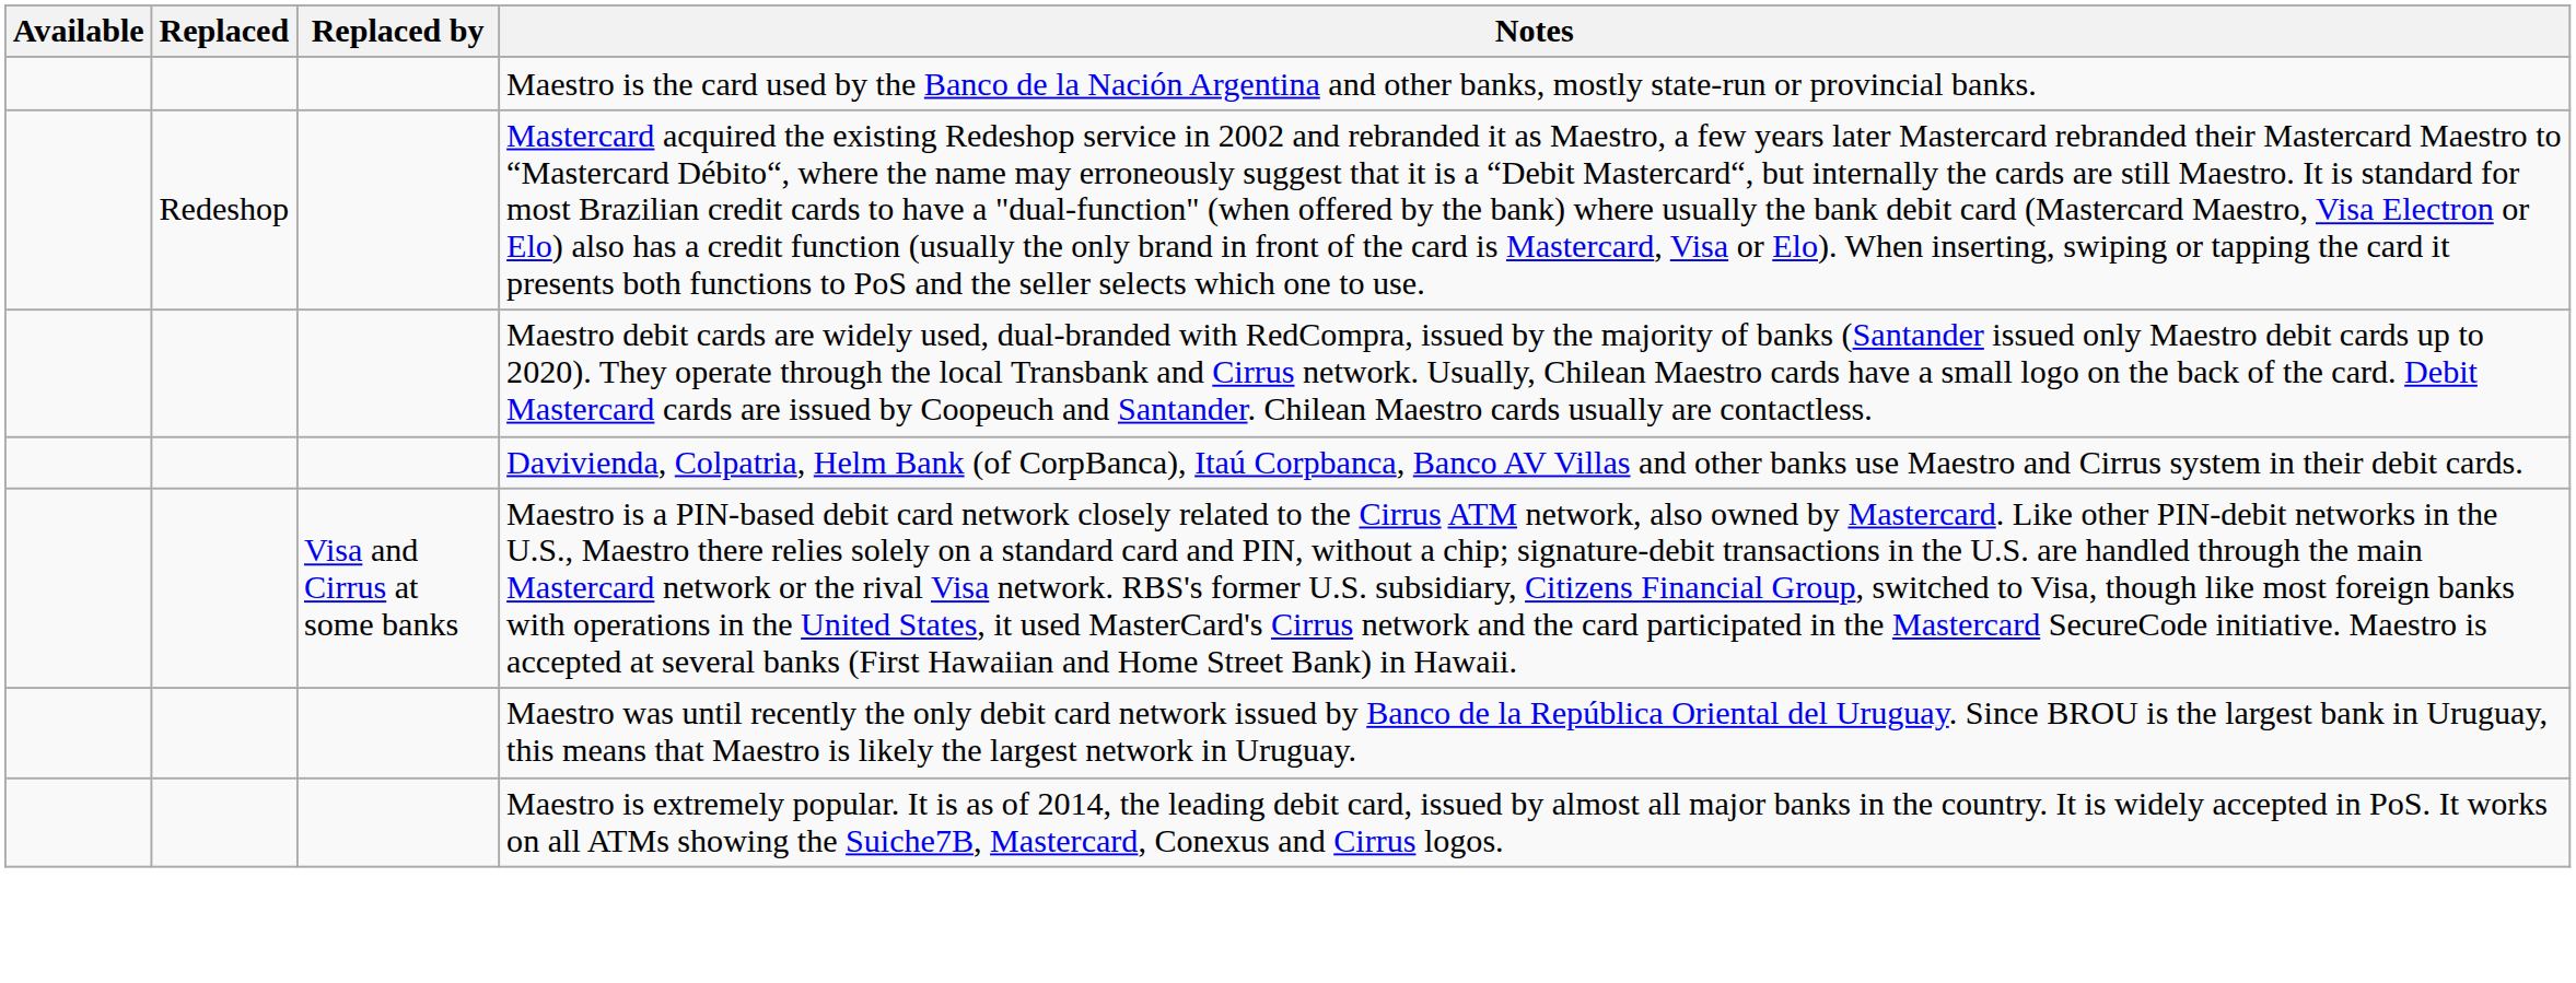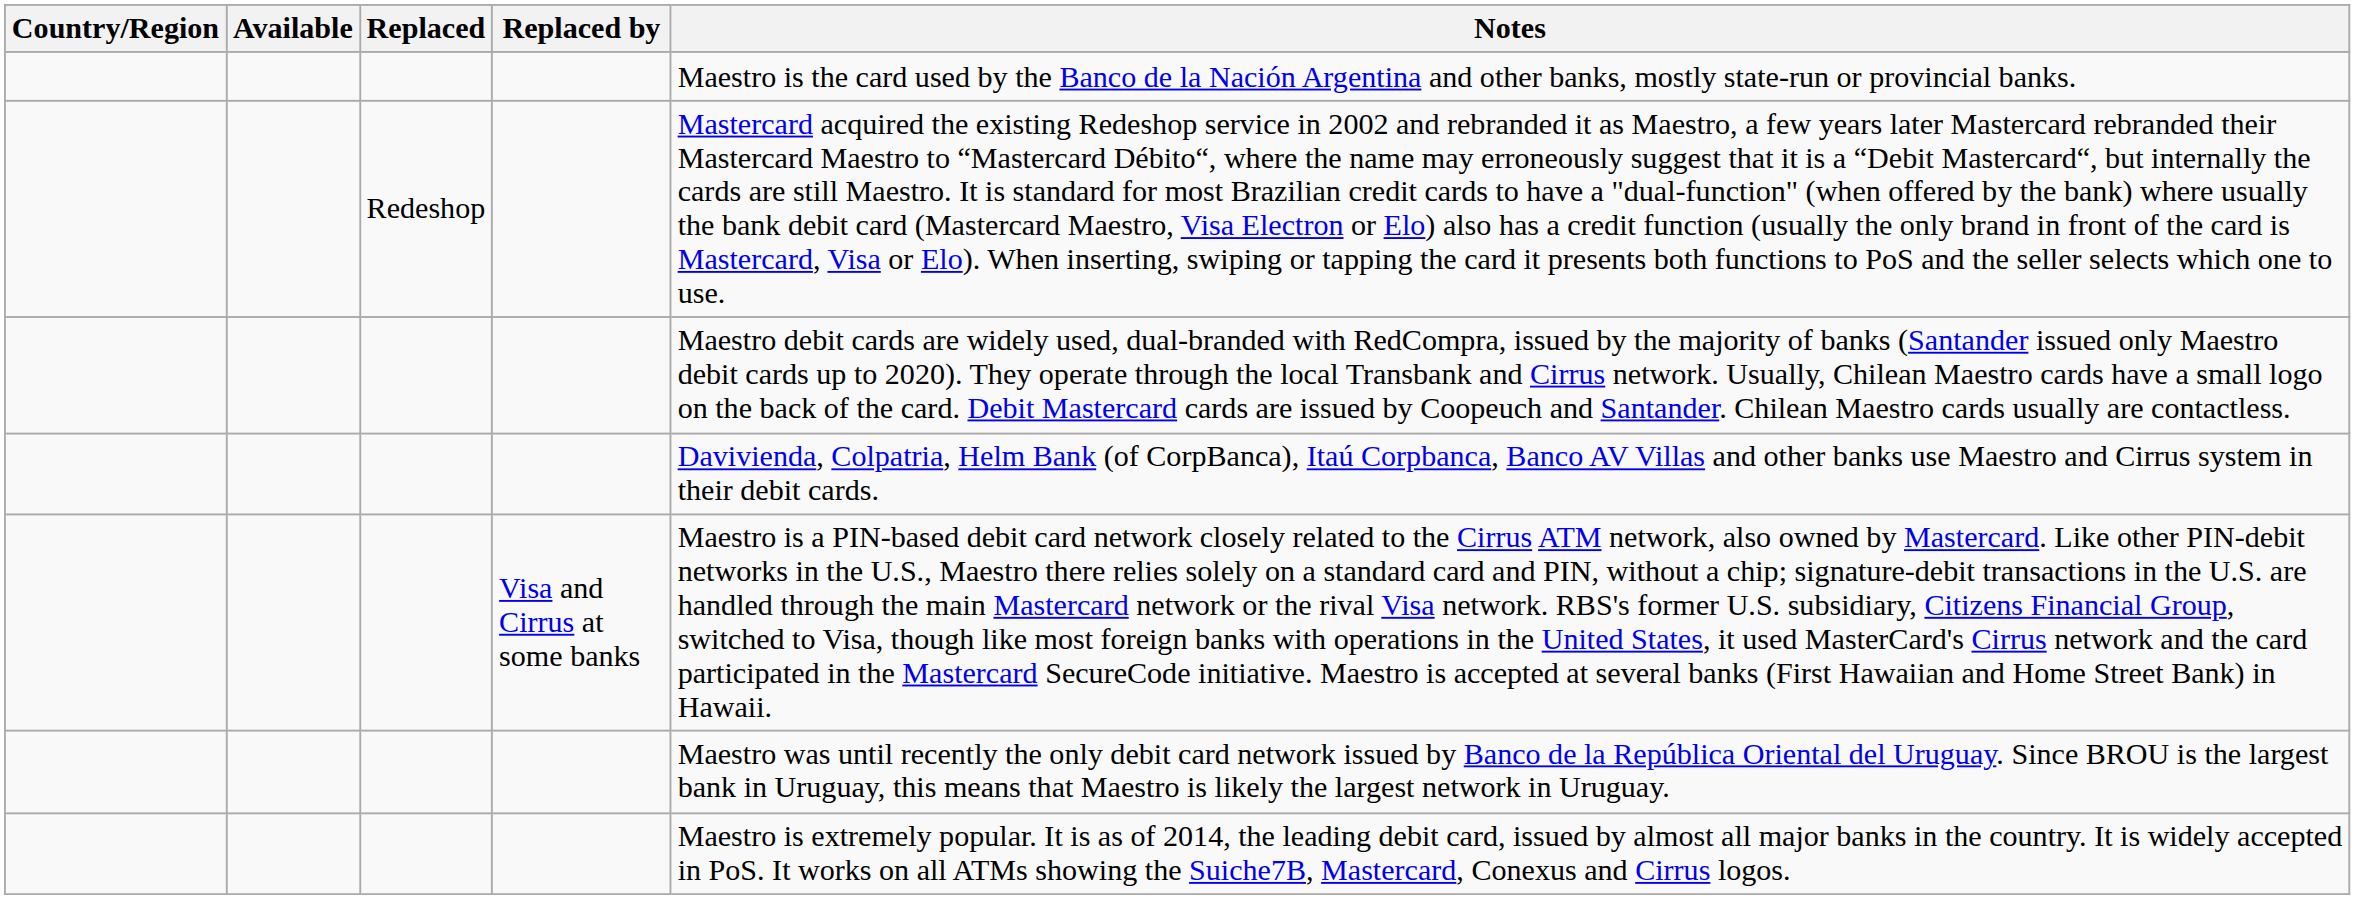+ column: Country/Region
